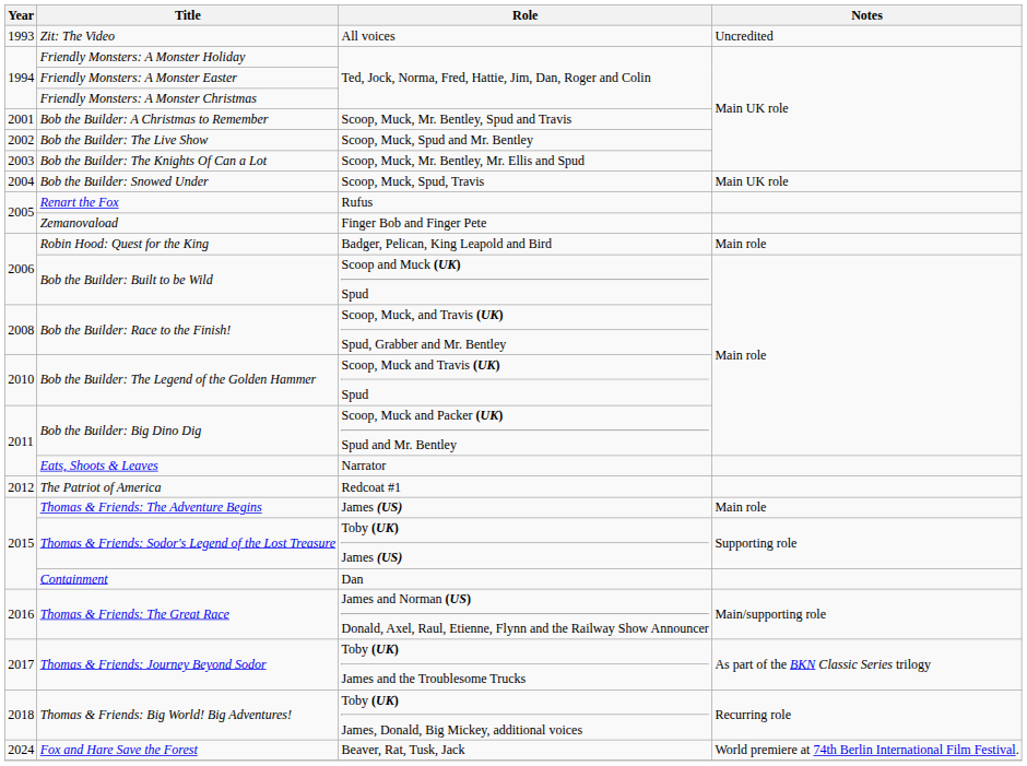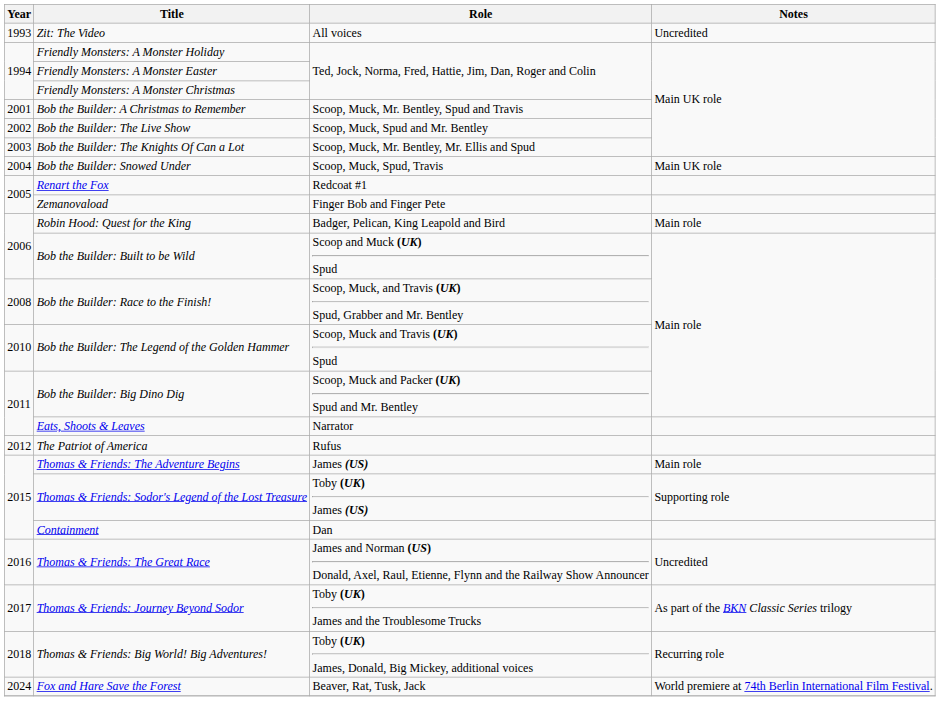Renart the Fox | Role: Rufus -> Redcoat #1
The Patriot of America | Role: Redcoat #1 -> Rufus
Thomas & Friends: The Great Race | Notes: Main/supporting role -> Uncredited
